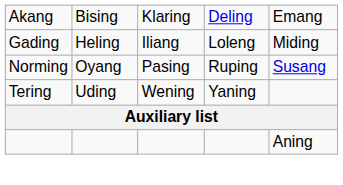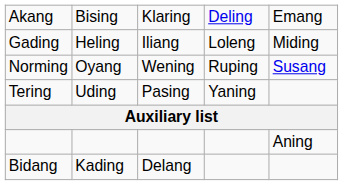Norming | column 3: Pasing -> Wening
Tering | column 3: Wening -> Pasing
+ row: Bidang | Kading | Delang
